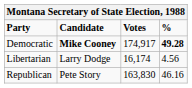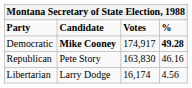rows swapped: Republican <-> Libertarian
